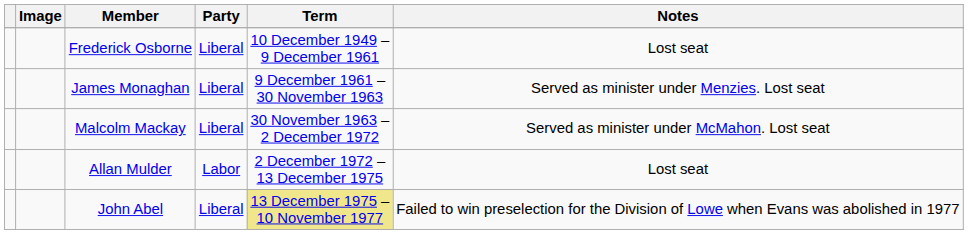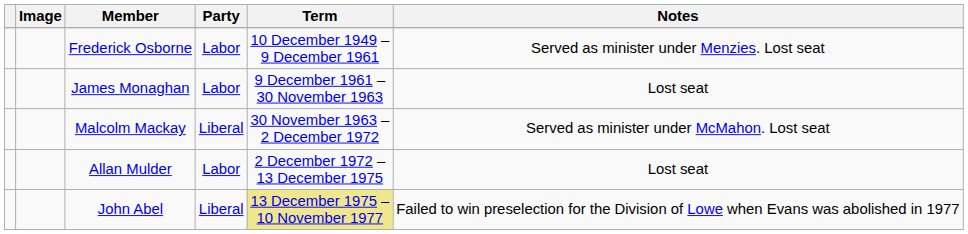Frederick Osborne | Party: Liberal -> Labor
Frederick Osborne | Notes: Lost seat -> Served as minister under Menzies. Lost seat
James Monaghan | Party: Liberal -> Labor
James Monaghan | Notes: Served as minister under Menzies. Lost seat -> Lost seat
